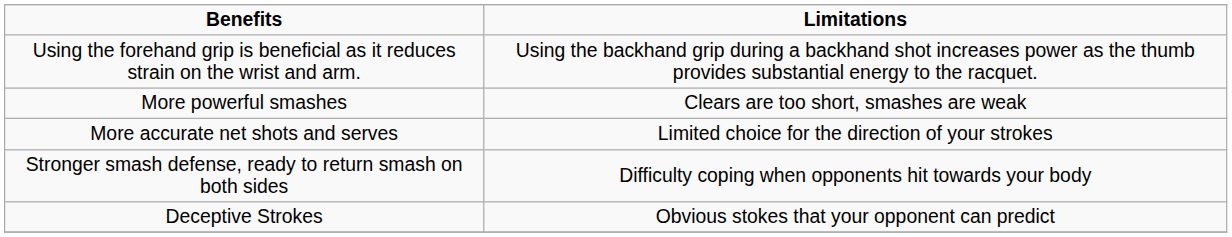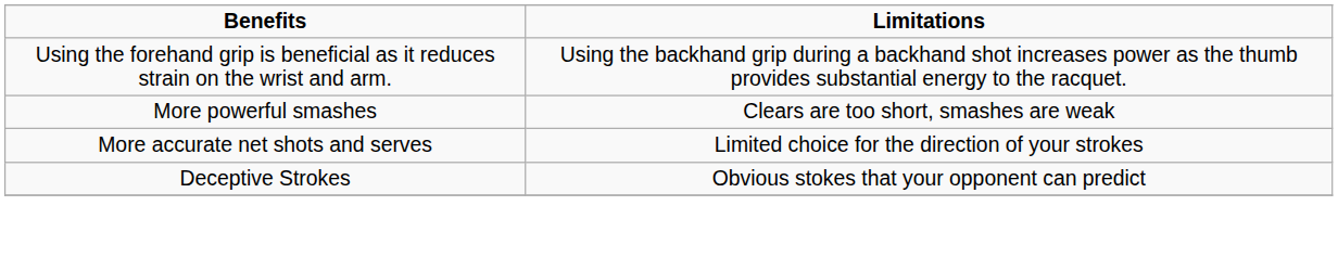- row: Stronger smash defense, ready to return smash on both sides | Difficulty coping when opponents hit towards your body
